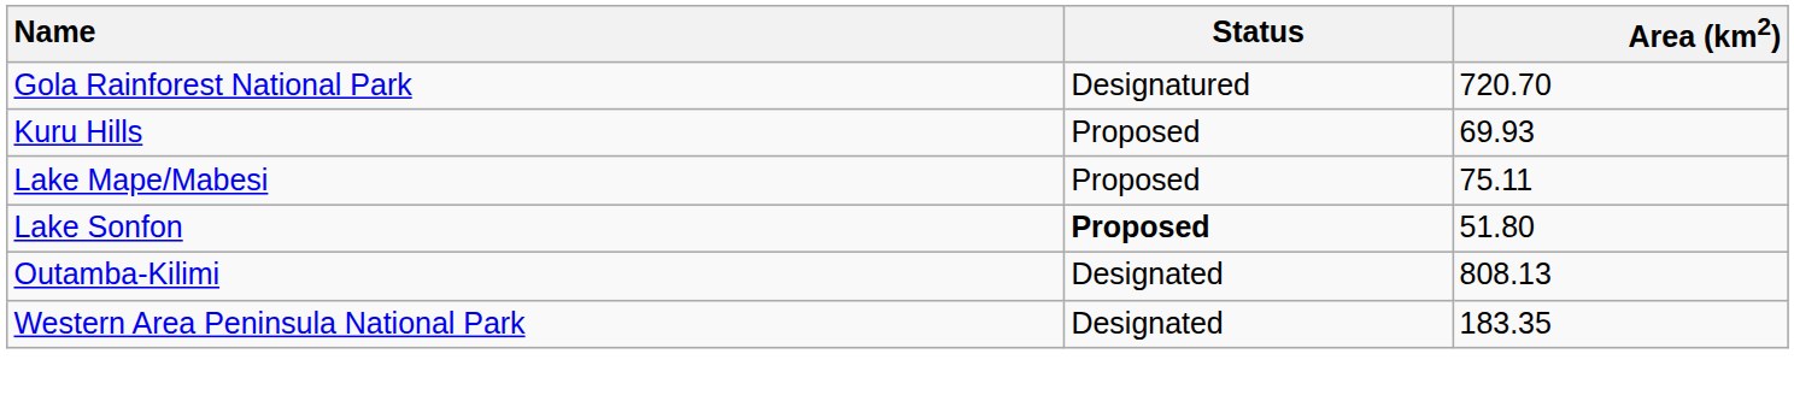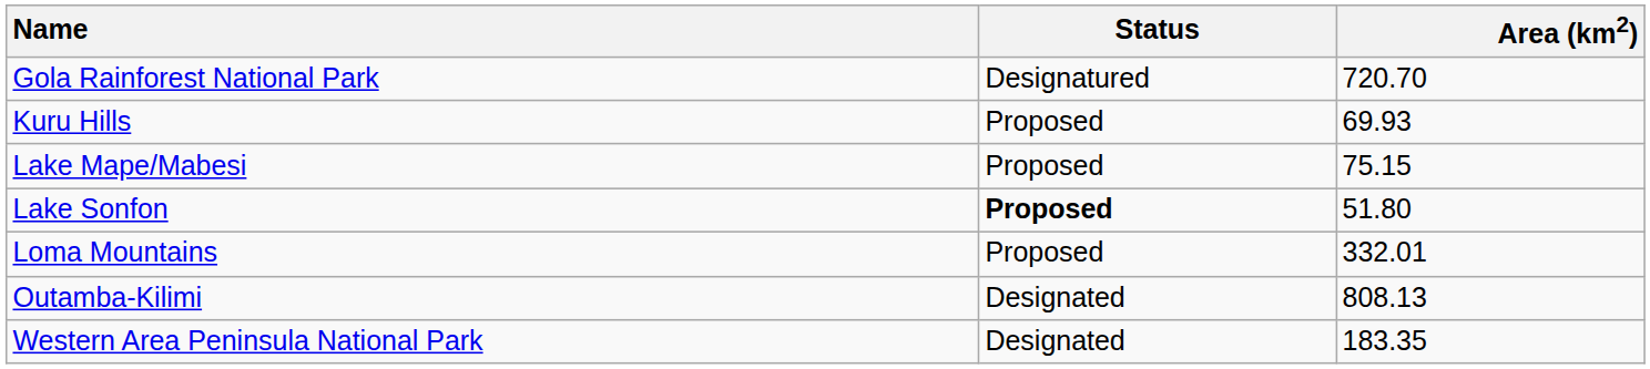Lake Mape/Mabesi | Area (km2): 75.11 -> 75.15
+ row: Loma Mountains | Proposed | 332.01
